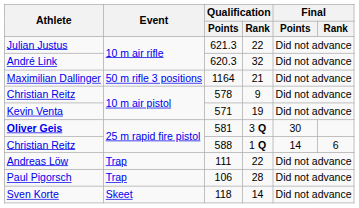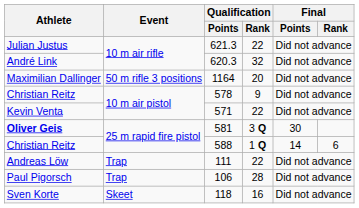Maximilian Dallinger | Qualification / Rank: 21 -> 20
Kevin Venta | Qualification / Rank: 19 -> 22
Sven Korte | Qualification / Rank: 14 -> 16
